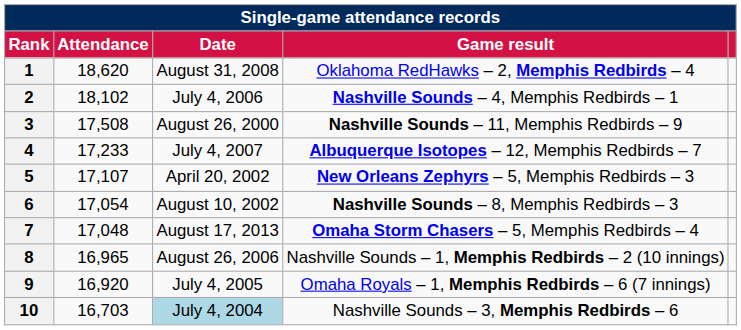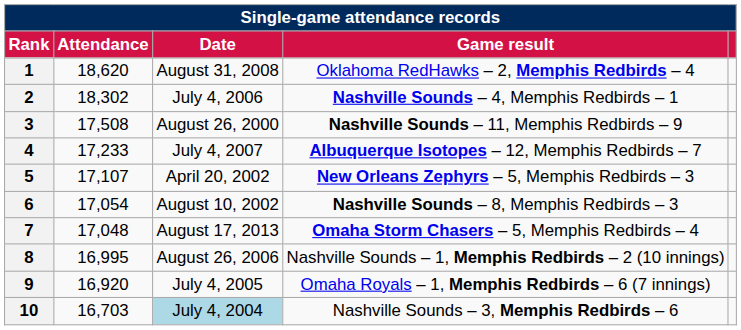2 | Attendance: 18,102 -> 18,302
8 | Attendance: 16,965 -> 16,995
